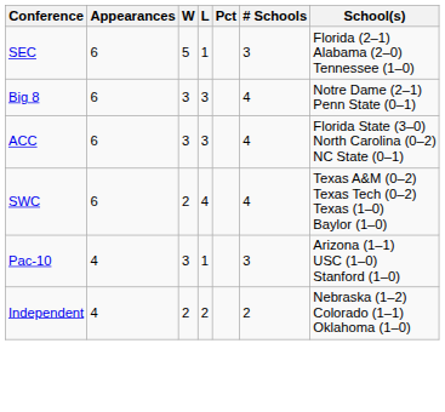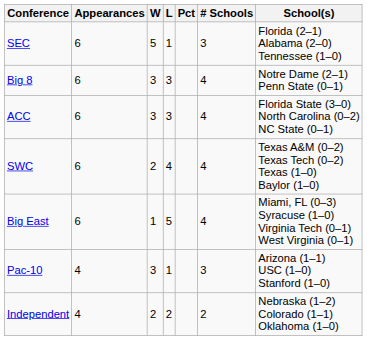+ row: Big East | 6 | 1 | 5 | 4 | Miami, FL (0–3) Syracuse (1–0) Virginia Tech (0–1) West Virginia (0–1)
